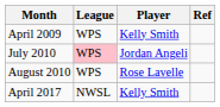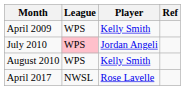August 2010 | Player: Rose Lavelle -> Kelly Smith
April 2017 | Player: Kelly Smith -> Rose Lavelle
